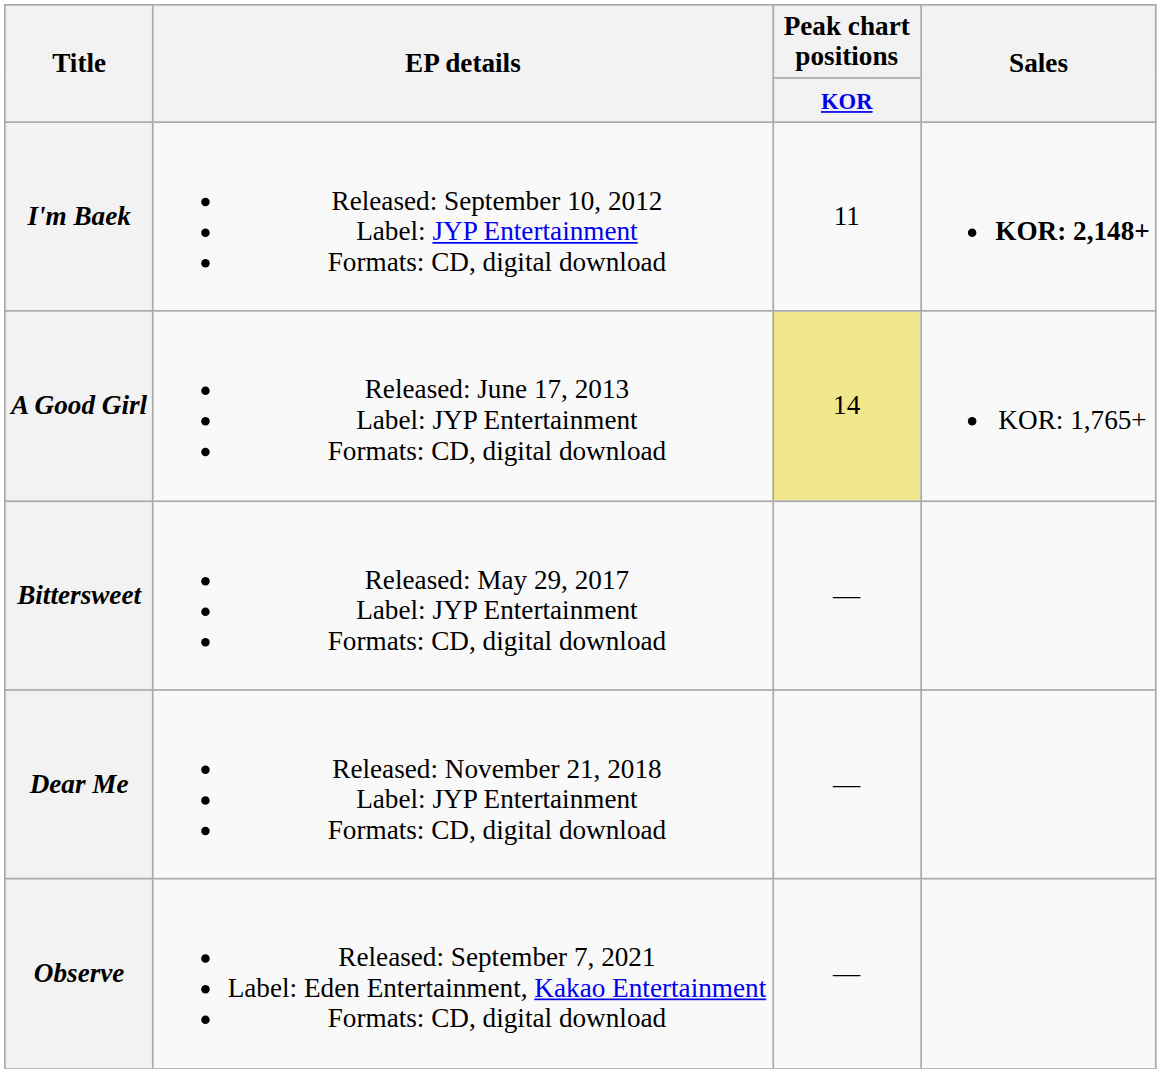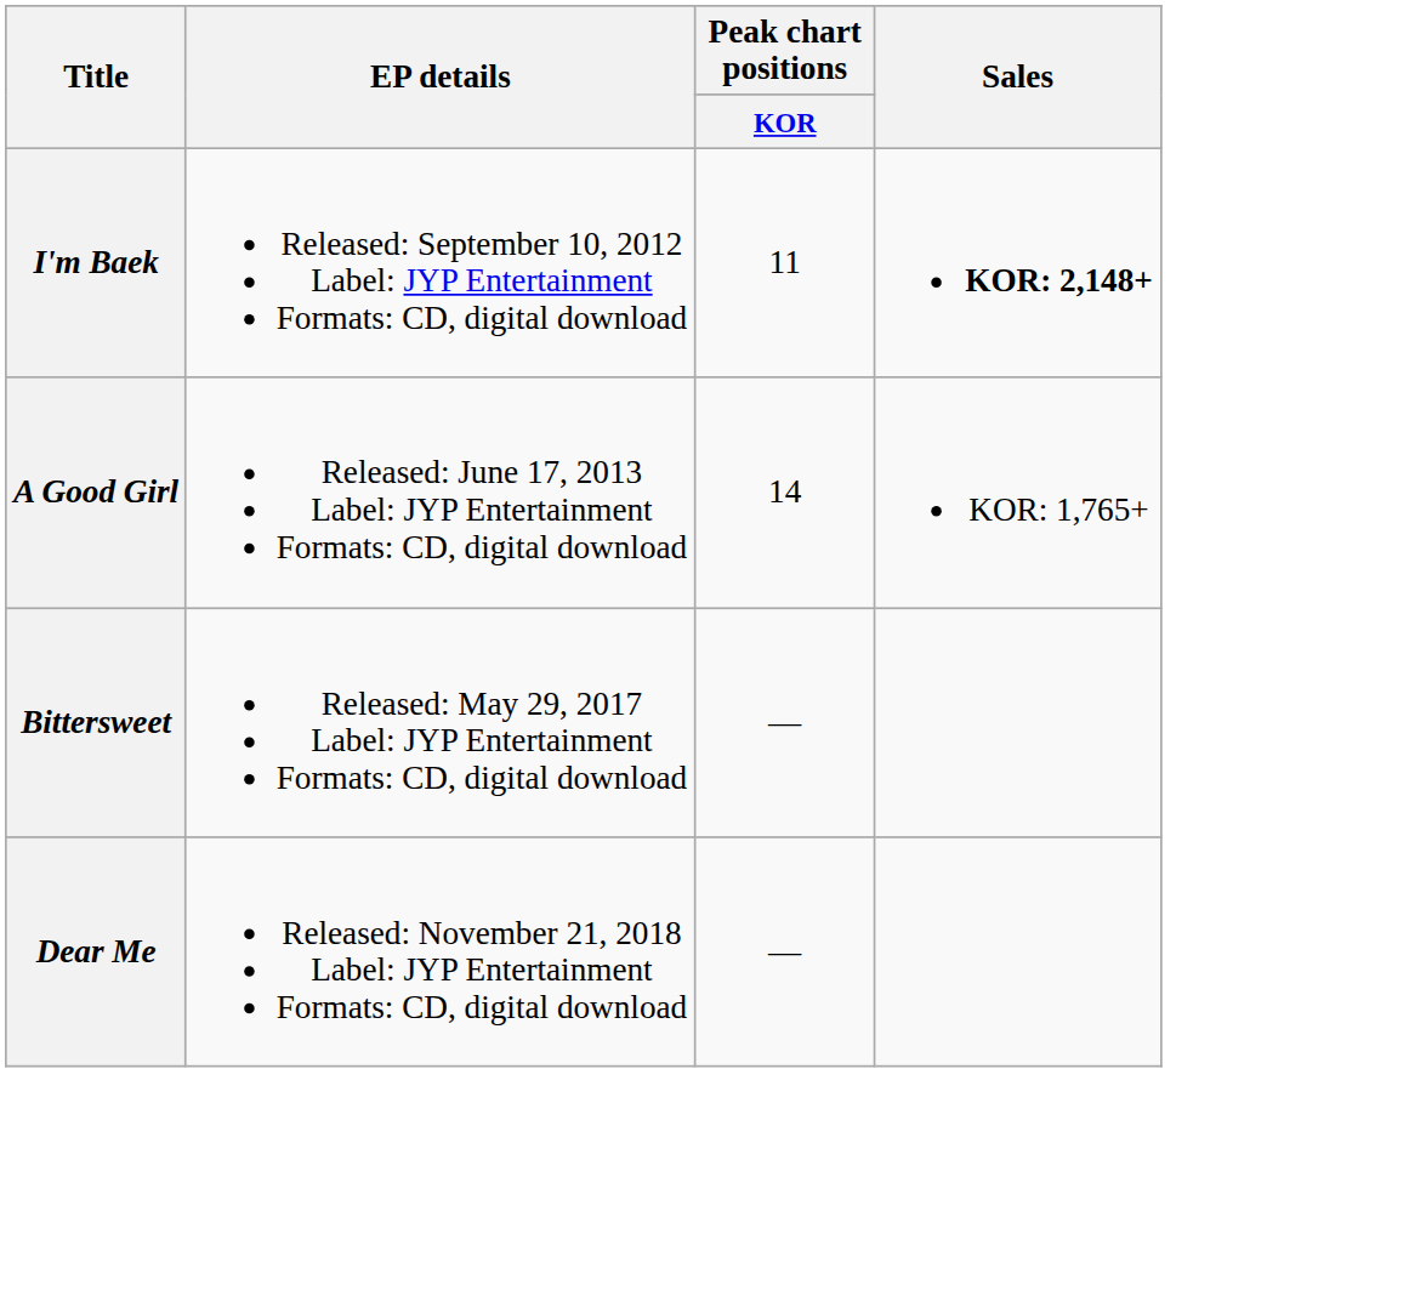A Good Girl | Peak chart positions / KOR: khaki background -> no background
- row: Observe | Released: September 7, 2021 Label: Eden Entertainment, Kakao Entertainment Formats: CD, digital download | —
